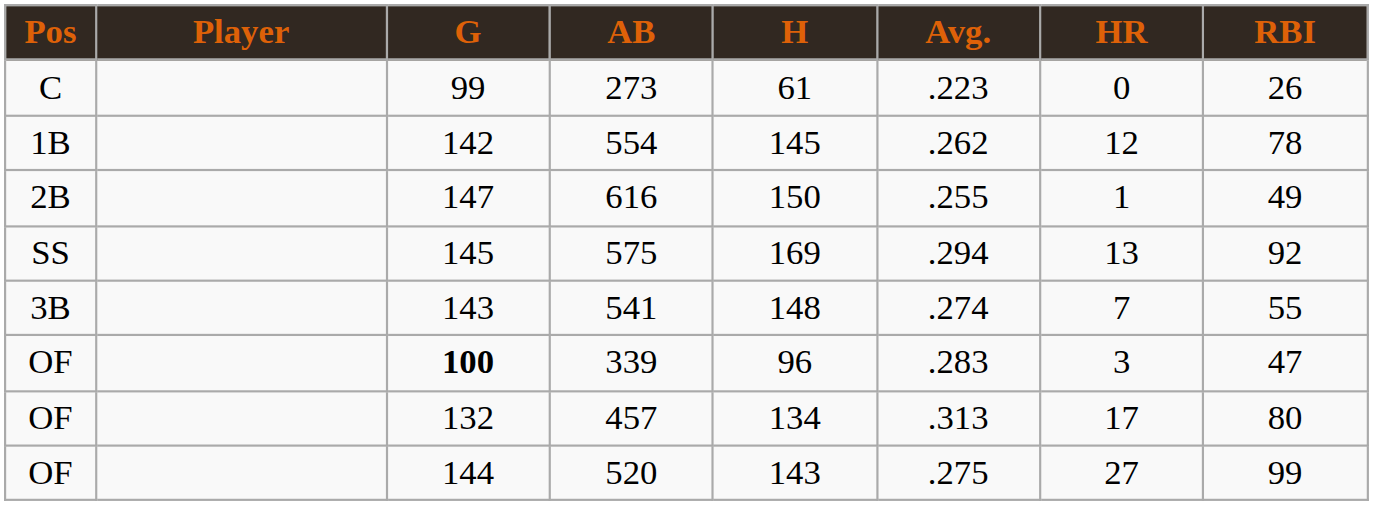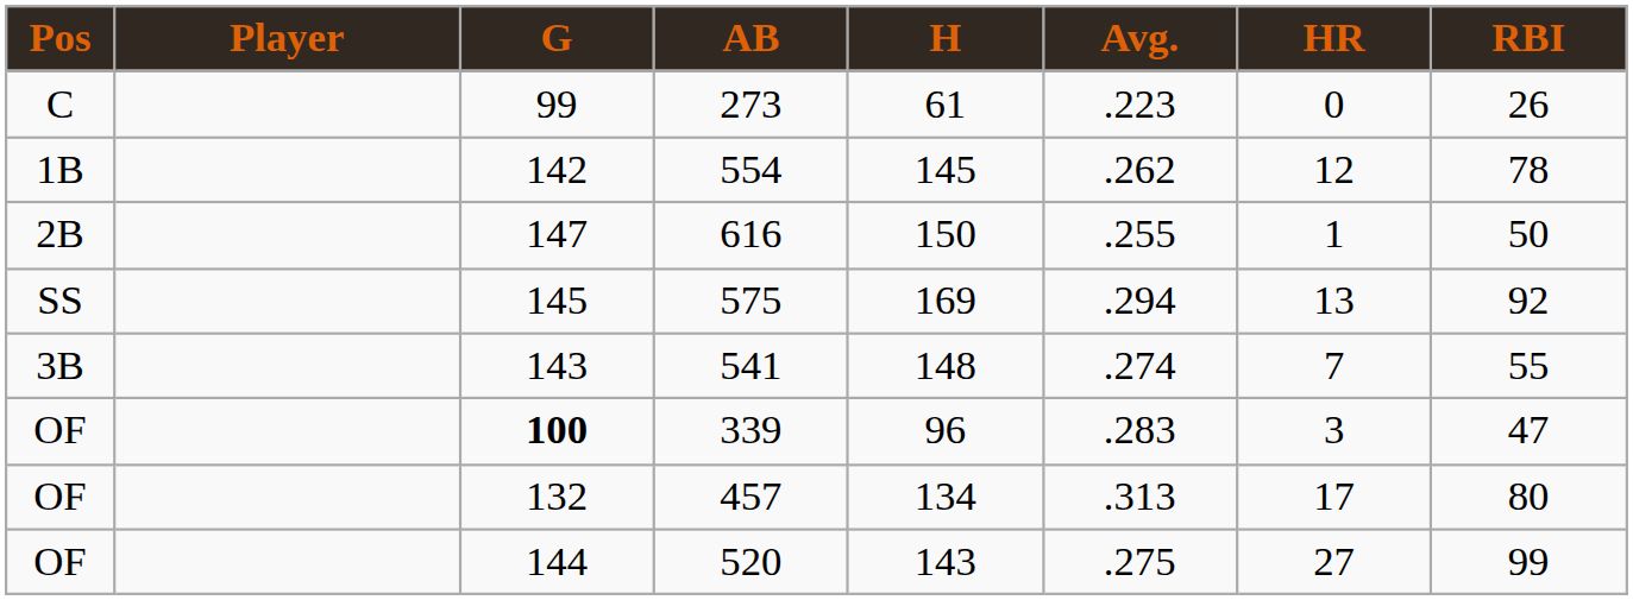616 | RBI: 49 -> 50
